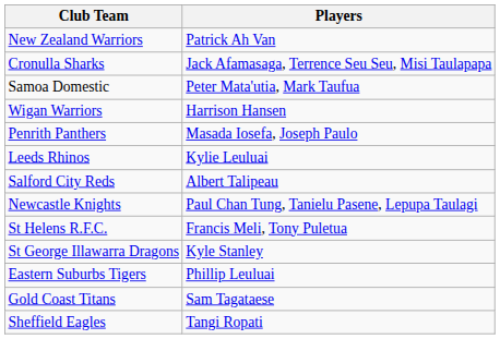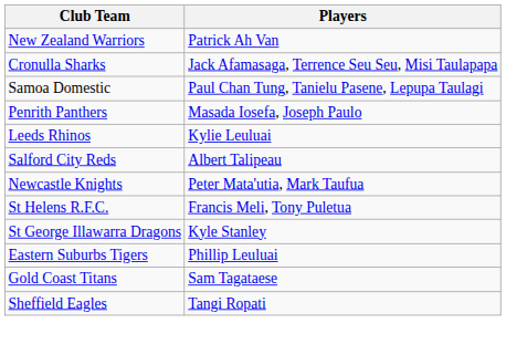Samoa Domestic | Players: Peter Mata'utia, Mark Taufua -> Paul Chan Tung, Tanielu Pasene, Lepupa Taulagi
- row: Wigan Warriors | Harrison Hansen
Newcastle Knights | Players: Paul Chan Tung, Tanielu Pasene, Lepupa Taulagi -> Peter Mata'utia, Mark Taufua
